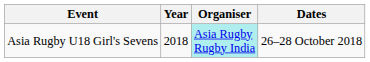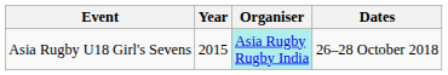Asia Rugby U18 Girl's Sevens | Year: 2018 -> 2015
